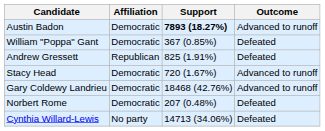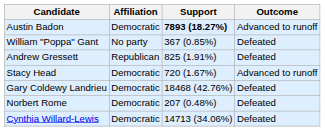William "Poppa" Gant | Affiliation: Democratic -> No party
Gary Coldewy Landrieu | Outcome: Advanced to runoff -> Defeated
Cynthia Willard-Lewis | Affiliation: No party -> Democratic
